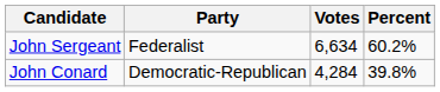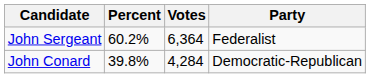columns swapped: Party <-> Percent
John Sergeant | Votes: 6,634 -> 6,364
